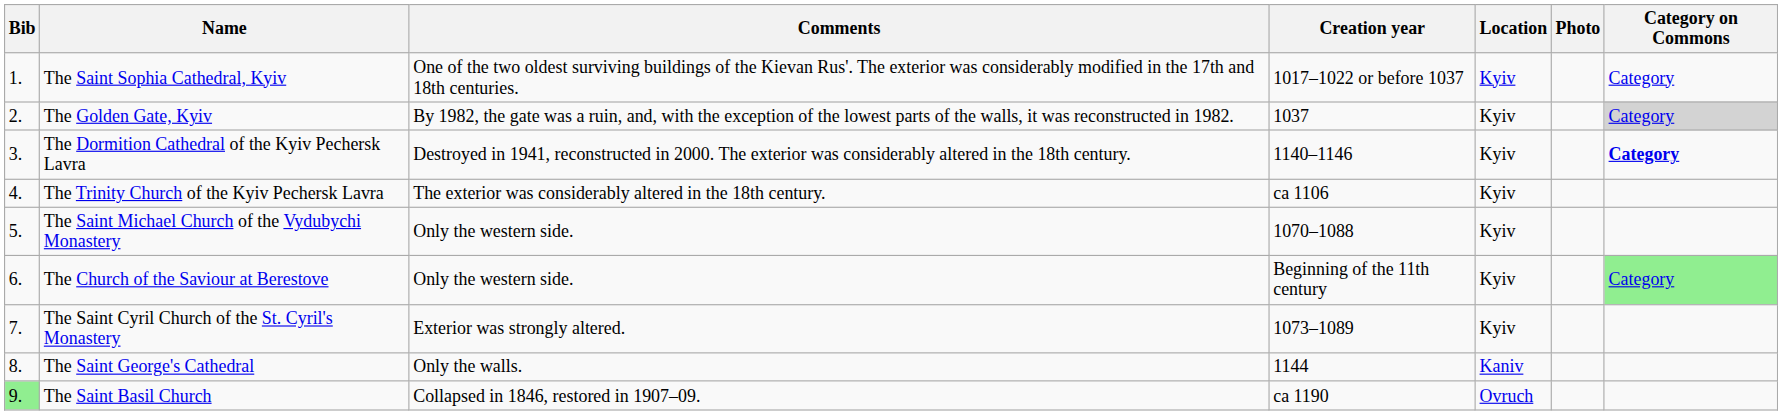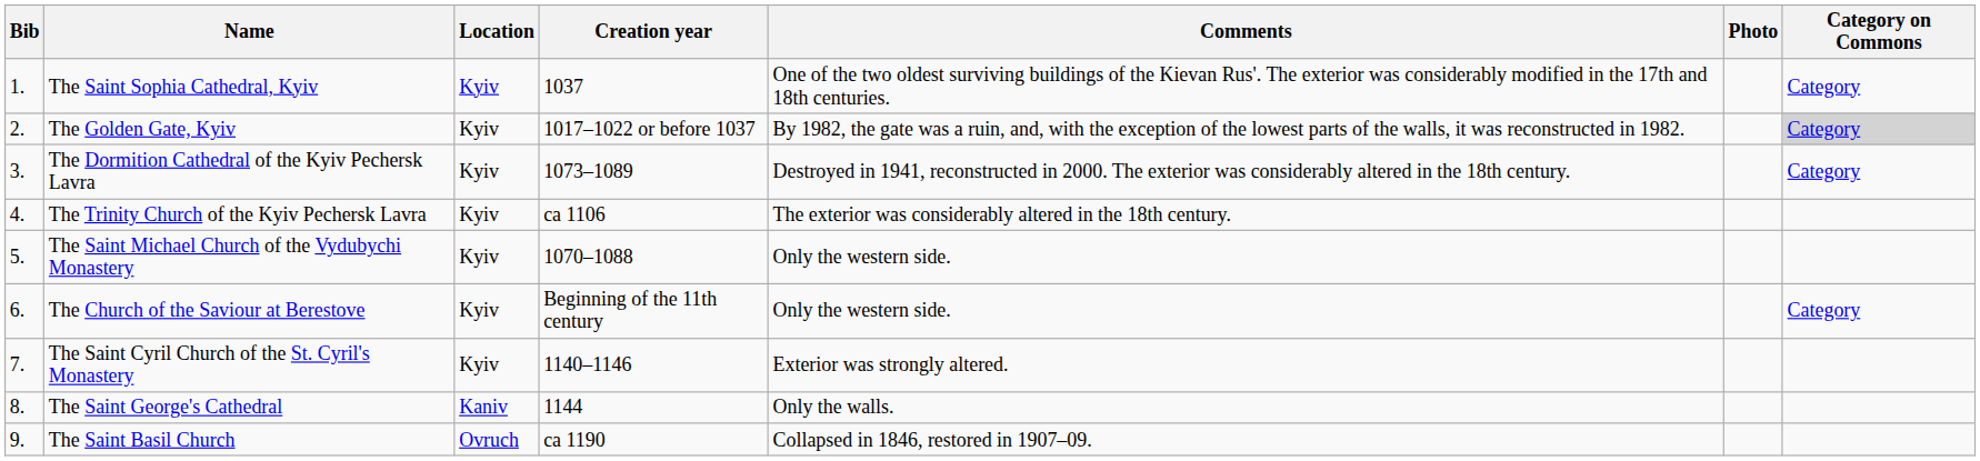columns swapped: Location <-> Comments
The Saint Sophia Cathedral, Kyiv | Creation year: 1017–1022 or before 1037 -> 1037
The Golden Gate, Kyiv | Creation year: 1037 -> 1017–1022 or before 1037
The Dormition Cathedral of the Kyiv Pechersk Lavra | Creation year: 1140–1146 -> 1073–1089
The Dormition Cathedral of the Kyiv Pechersk Lavra | Category on Commons: bold -> normal
The Church of the Saviour at Berestove | Category on Commons: lightgreen background -> no background
The Saint Cyril Church of the St. Cyril's Monastery | Creation year: 1073–1089 -> 1140–1146
The Saint Basil Church | Bib: lightgreen background -> no background
